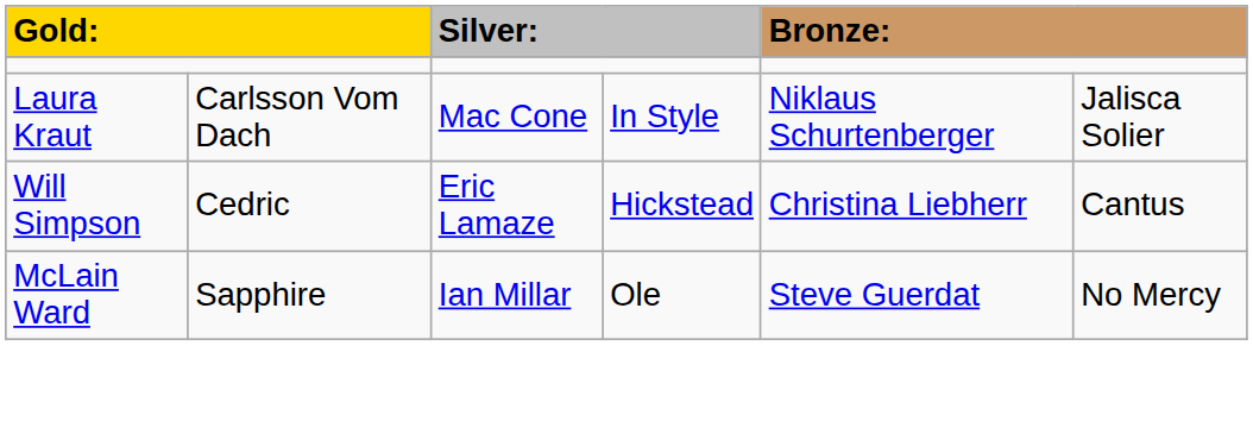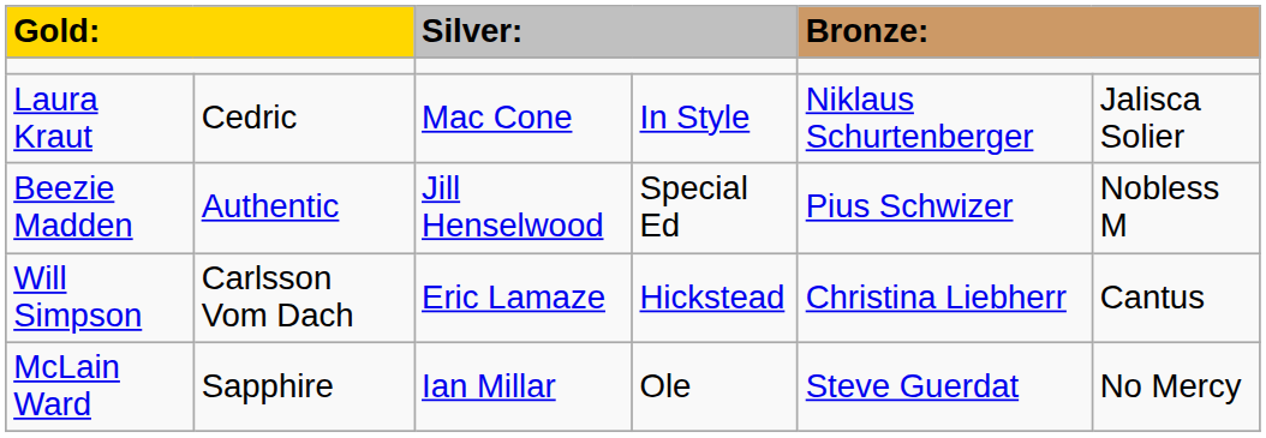Laura Kraut | column 2: Carlsson Vom Dach -> Cedric
+ row: Beezie Madden | Authentic | Jill Henselwood | Special Ed | Pius Schwizer | Nobless M
Will Simpson | column 2: Cedric -> Carlsson Vom Dach
